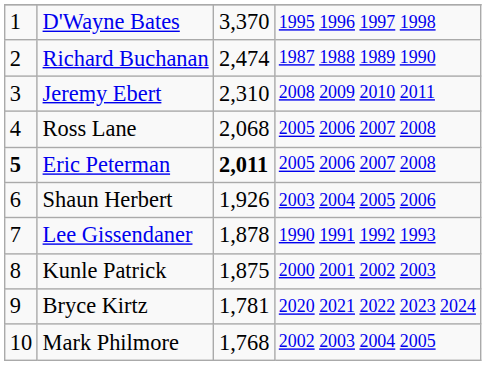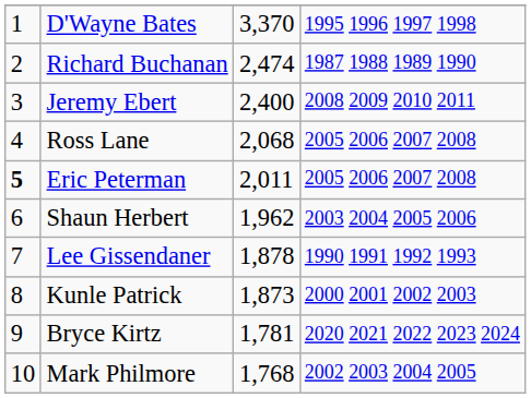Jeremy Ebert | column 3: 2,310 -> 2,400
Eric Peterman | column 3: bold -> normal
Shaun Herbert | column 3: 1,926 -> 1,962
Kunle Patrick | column 3: 1,875 -> 1,873
